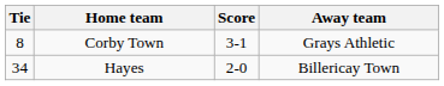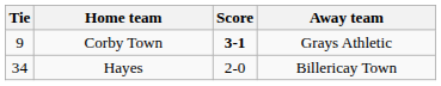Corby Town | Tie: 8 -> 9
Corby Town | Score: normal -> bold
